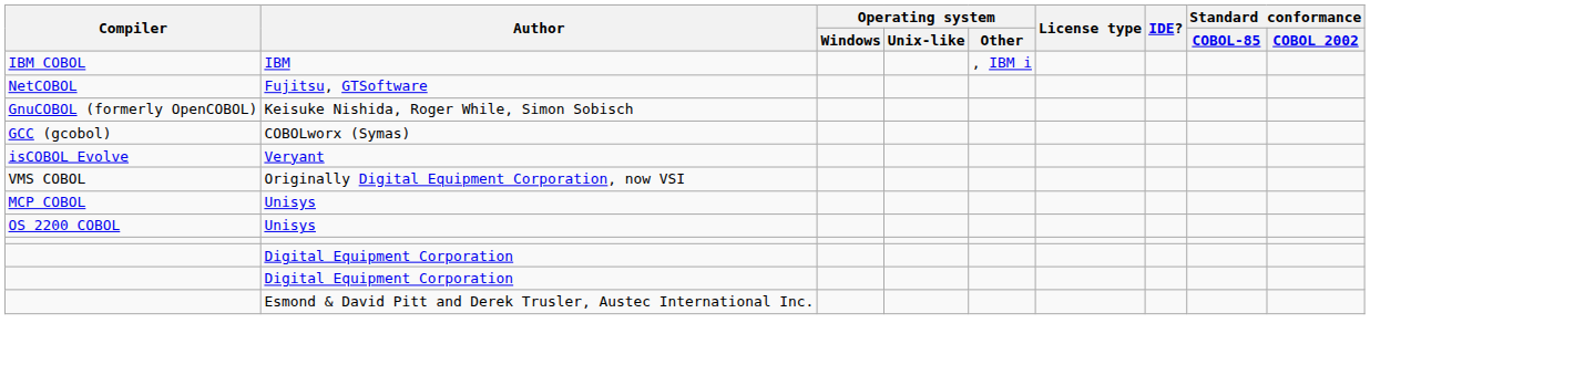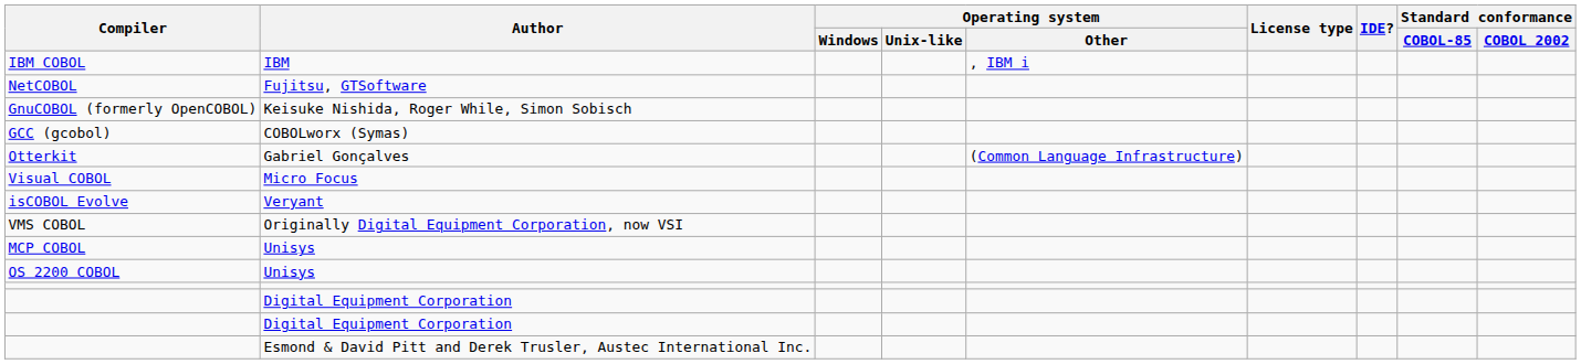+ row: Otterkit | Gabriel Gonçalves | (Common Language Infrastructure)
+ row: Visual COBOL | Micro Focus
